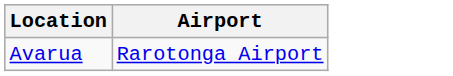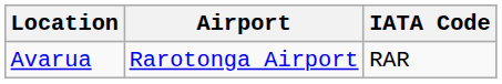+ column: IATA Code | RAR
